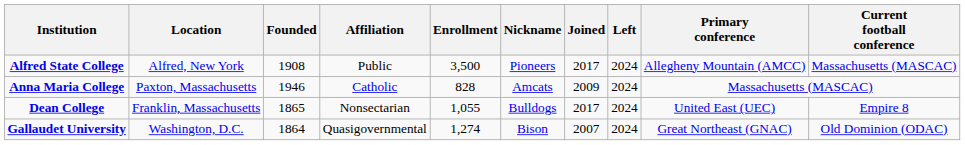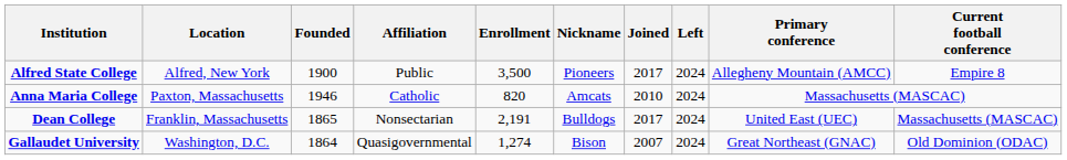Alfred State College | Founded: 1908 -> 1900
Alfred State College | Current football conference: Massachusetts (MASCAC) -> Empire 8
Anna Maria College | Enrollment: 828 -> 820
Anna Maria College | Joined: 2009 -> 2010
Dean College | Enrollment: 1,055 -> 2,191
Dean College | Current football conference: Empire 8 -> Massachusetts (MASCAC)
